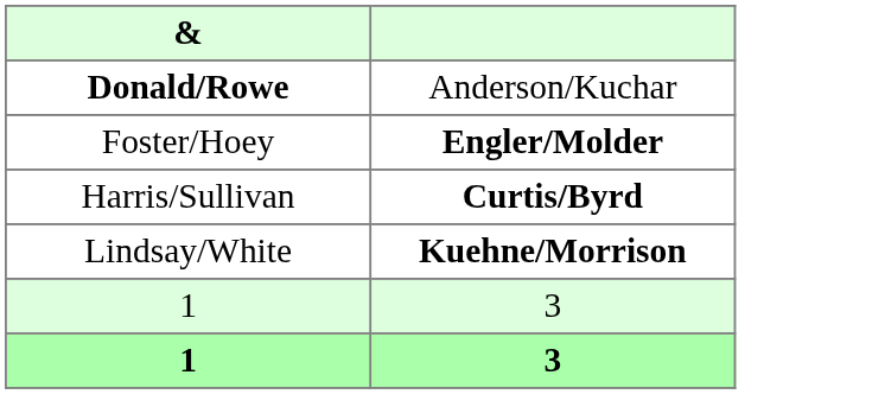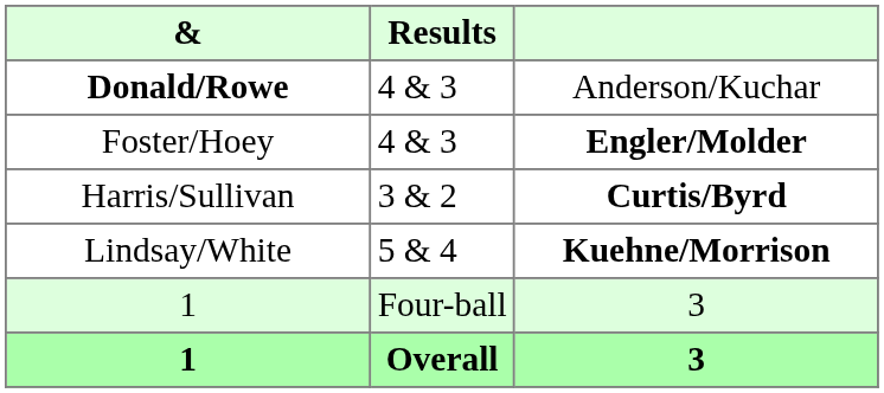+ column: Results | 4 & 3 | 4 & 3 | 3 & 2 | 5 & 4 | Four-ball | Overall
